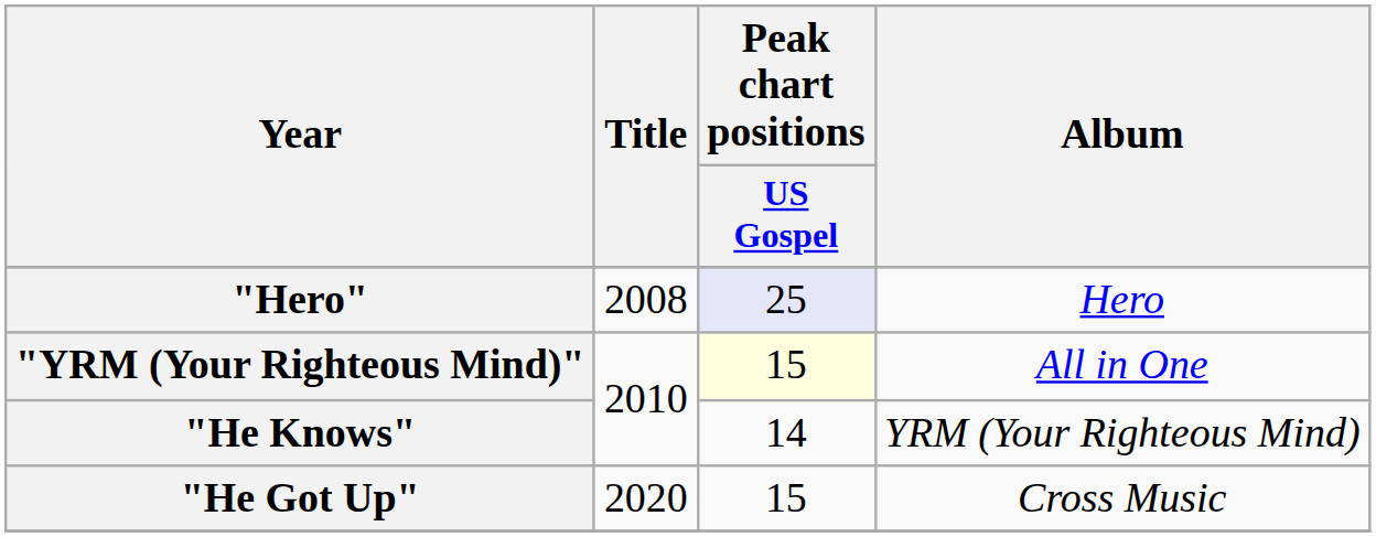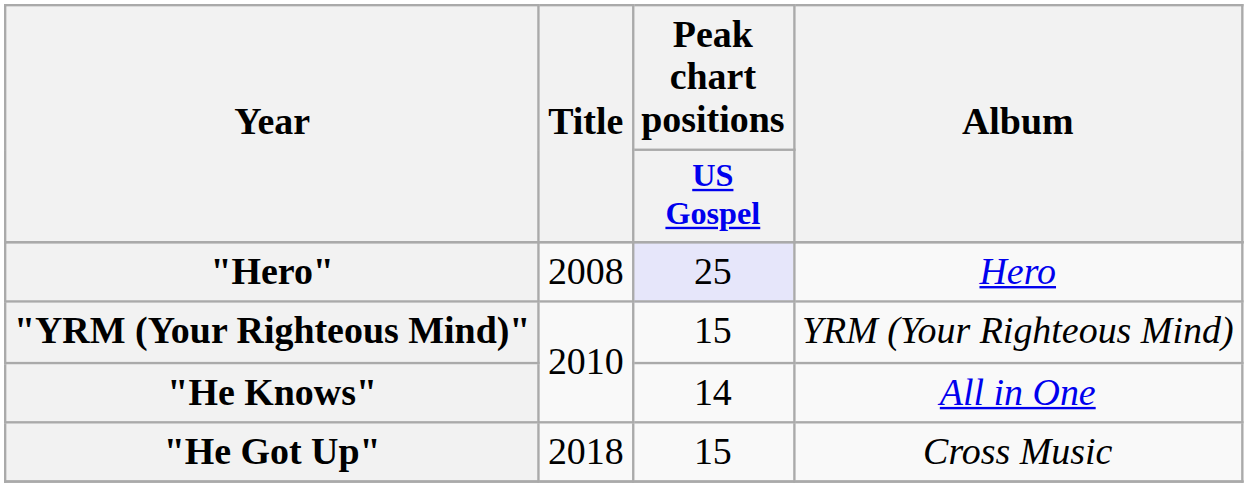"YRM (Your Righteous Mind)" | Peak chart positions / US Gospel: lightyellow background -> no background
"YRM (Your Righteous Mind)" | Album: All in One -> YRM (Your Righteous Mind)
"He Knows" | Album: YRM (Your Righteous Mind) -> All in One
"He Got Up" | Title: 2020 -> 2018
